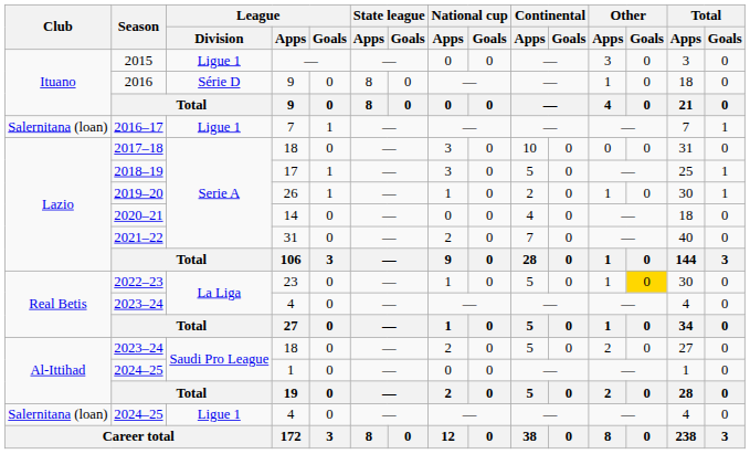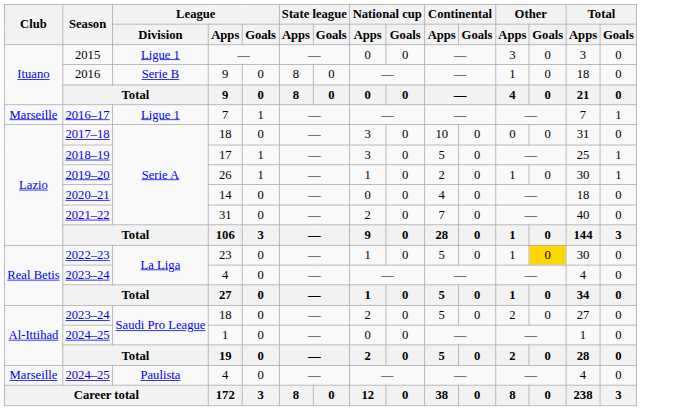2016 | League / Division: Série D -> Serie B
2016–17 | Club: Salernitana (loan) -> Marseille
2024–25 / 4 | Club: Salernitana (loan) -> Marseille
2024–25 / 4 | League / Division: Ligue 1 -> Paulista
